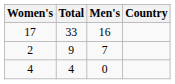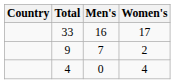columns swapped: Country <-> Women's
